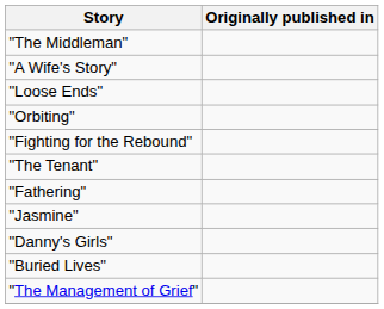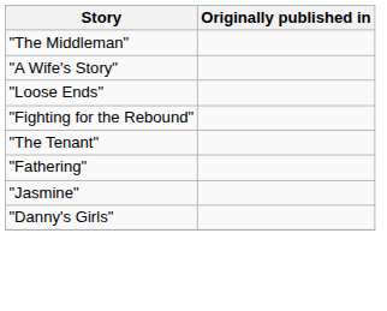- row: "Orbiting"
- row: "Buried Lives"
- row: "The Management of Grief"
